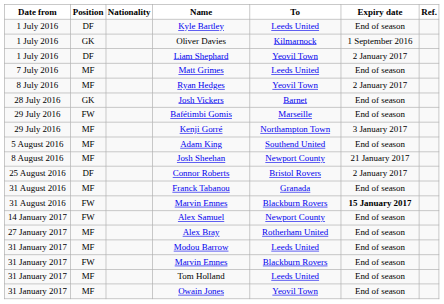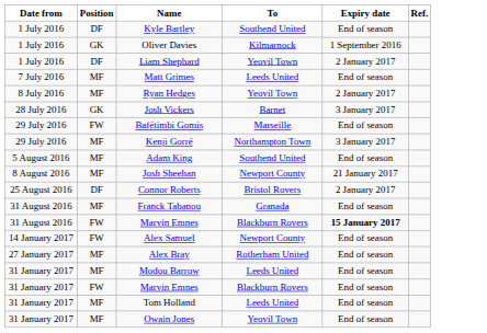- column: Nationality
Kyle Bartley | To: Leeds United -> Southend United
Josh Vickers | Expiry date: End of season -> 3 January 2017
